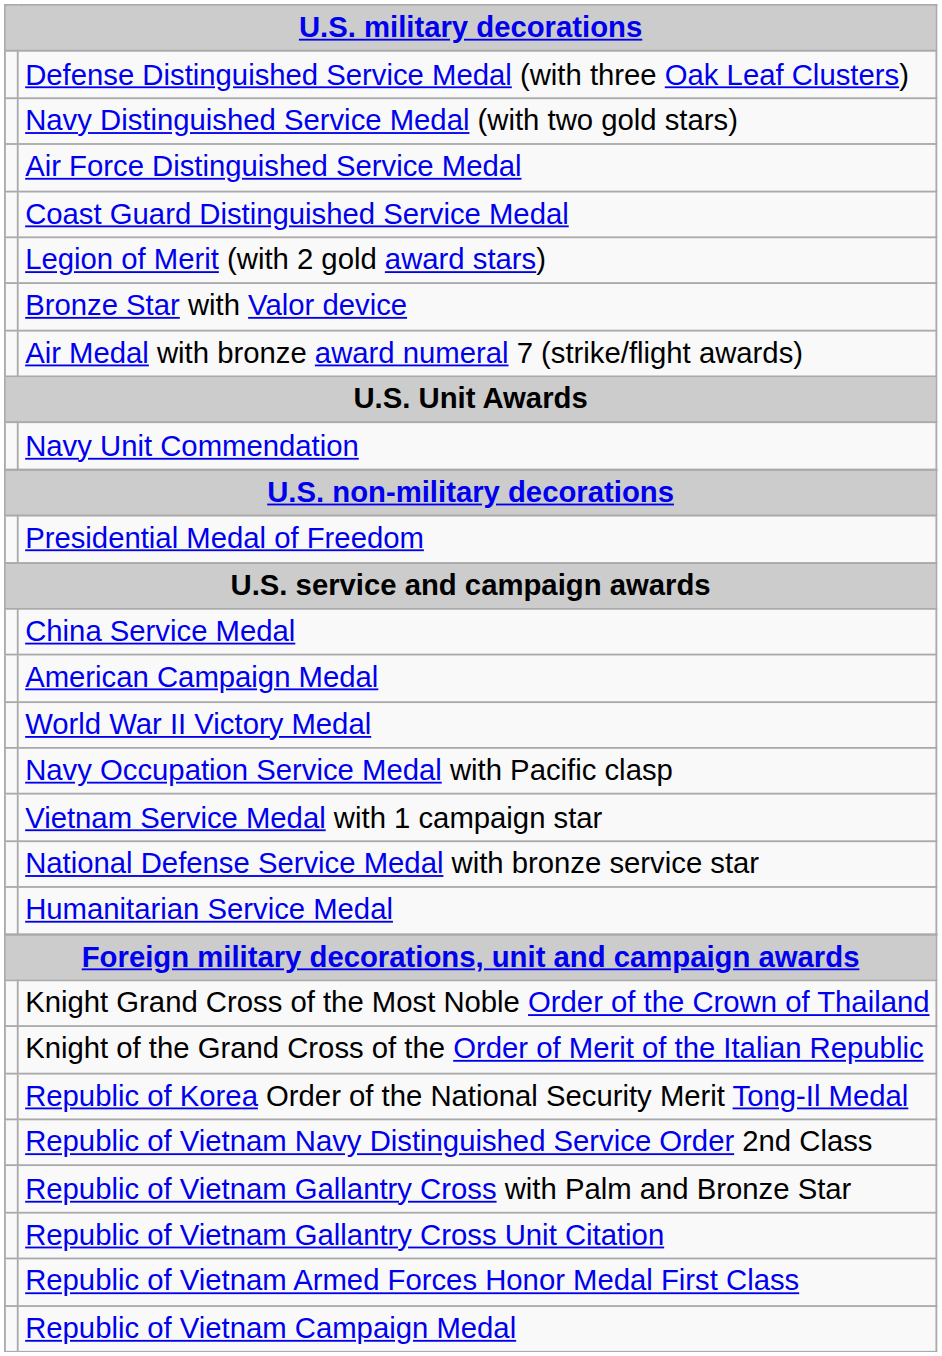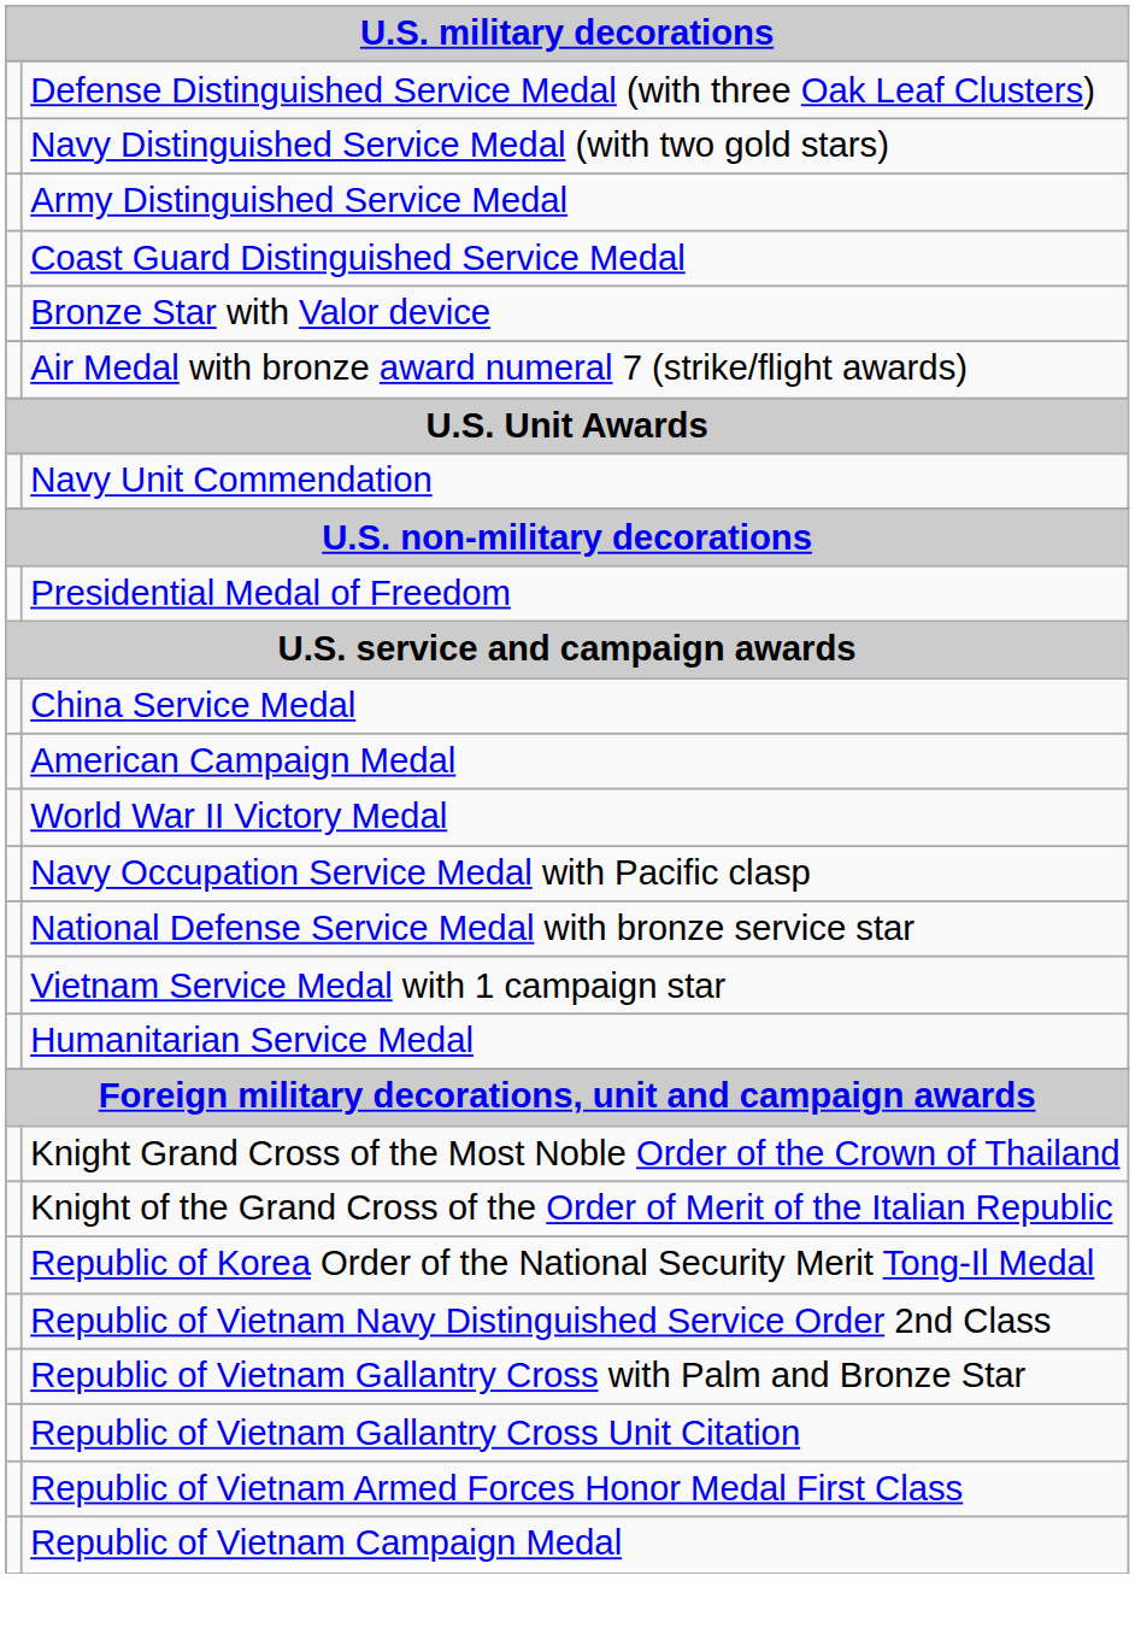+ row: Army Distinguished Service Medal
- row: Air Force Distinguished Service Medal
- row: Legion of Merit (with 2 gold award stars)
rows swapped: National Defense Service Medal with bronze service star <-> Vietnam Service Medal with 1 campaign star
